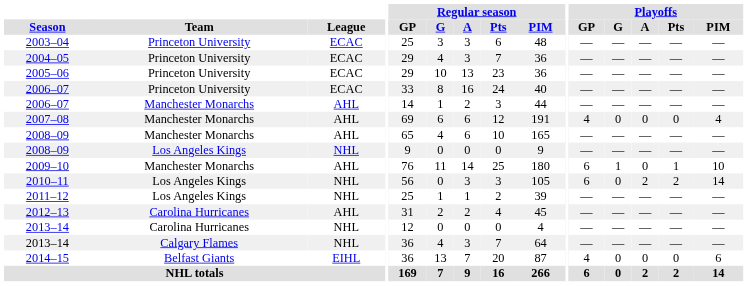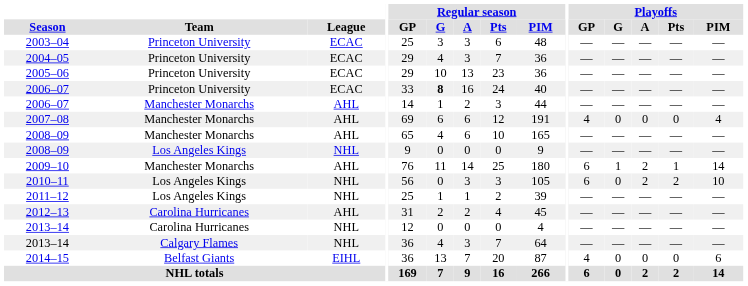2006–07 / Princeton University | Regular season / G: normal -> bold
2009–10 | Playoffs / A: 0 -> 2
2009–10 | Playoffs / PIM: 10 -> 14
2010–11 | Playoffs / PIM: 14 -> 10
